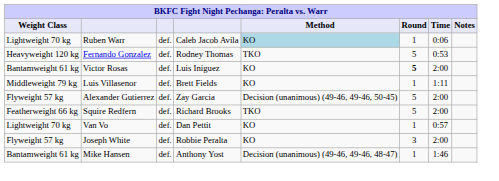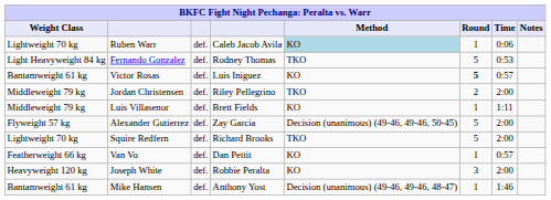Fernando Gonzalez | Weight Class: Heavyweight 120 kg -> Light Heavyweight 84 kg
Victor Rosas | Time: 2:00 -> 0:57
+ row: Middleweight 79 kg | Jordan Christensen | def. | Riley Pellegrino | TKO | 2 | 2:00
Squire Redfern | Weight Class: Featherweight 66 kg -> Lightweight 70 kg
Van Vo | Weight Class: Lightweight 70 kg -> Featherweight 66 kg
Joseph White | Weight Class: Flyweight 57 kg -> Heavyweight 120 kg
